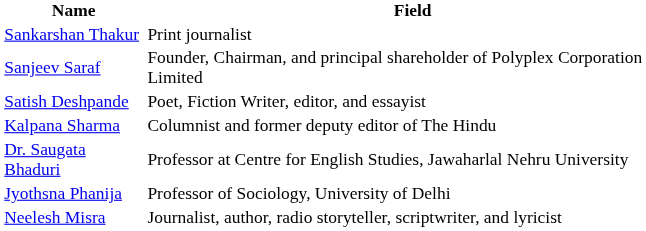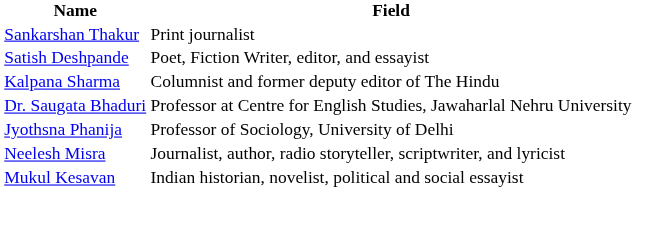- row: Sanjeev Saraf | Founder, Chairman, and principal shareholder of Polyplex Corporation Limited
+ row: Mukul Kesavan | Indian historian, novelist, political and social essayist
